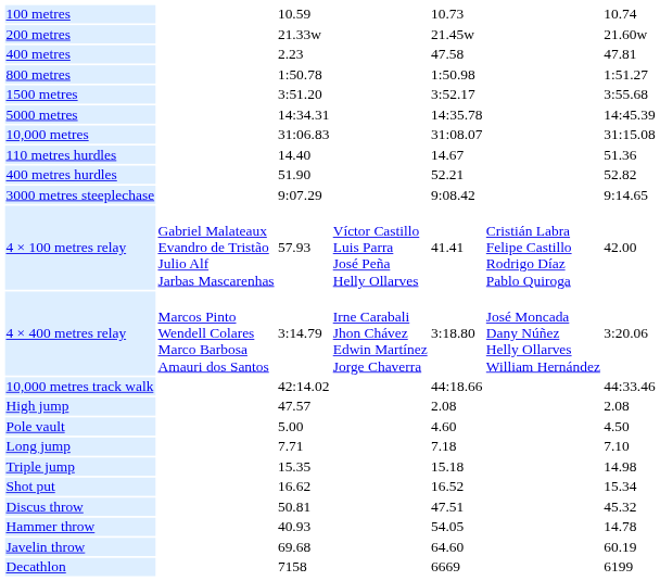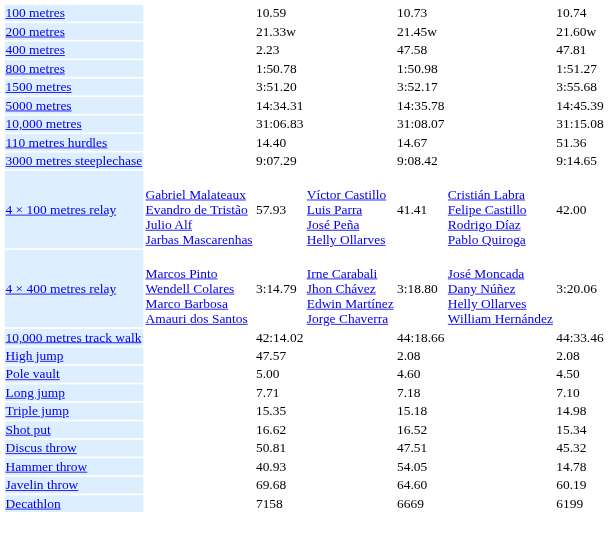- row: 400 metres hurdles | 51.90 | 52.21 | 52.82
